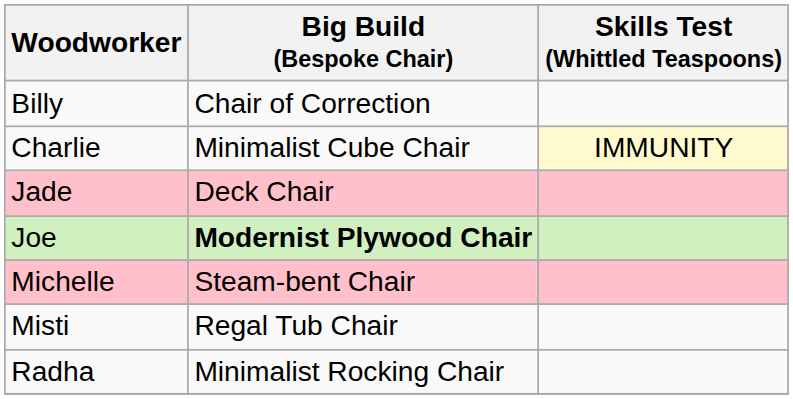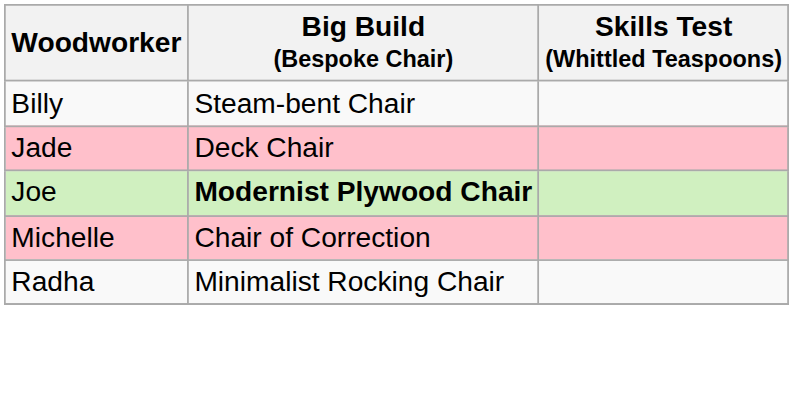Billy | Big Build (Bespoke Chair): Chair of Correction -> Steam-bent Chair
- row: Charlie | Minimalist Cube Chair | IMMUNITY
Michelle | Big Build (Bespoke Chair): Steam-bent Chair -> Chair of Correction
- row: Misti | Regal Tub Chair
